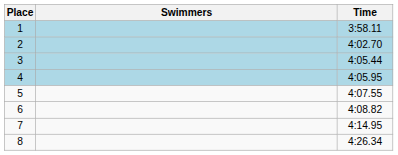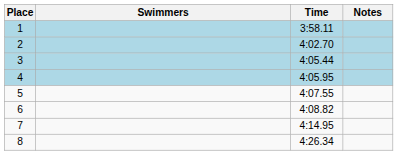+ column: Notes
